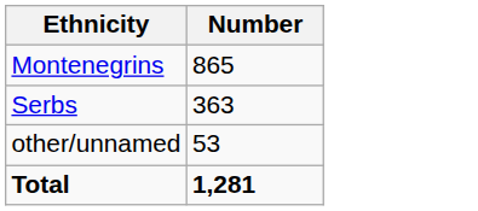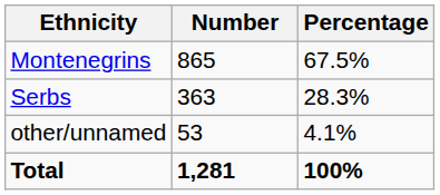+ column: Percentage | 67.5% | 28.3% | 4.1% | 100%
